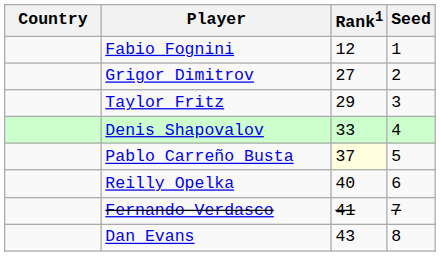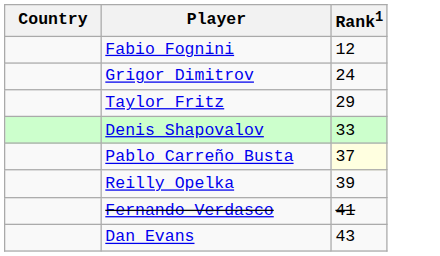- column: Seed | 1 | 2 | 3 | 4 | 5 | 6 | 7 | 8
Grigor Dimitrov | Rank1: 27 -> 24
Reilly Opelka | Rank1: 40 -> 39
